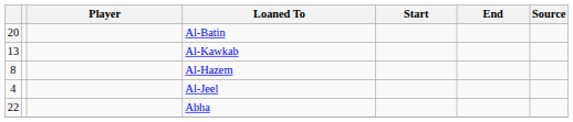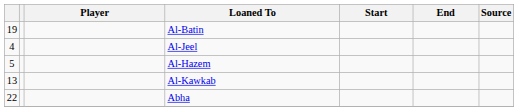Al-Batin | column 1: 20 -> 19
rows swapped: Al-Jeel <-> Al-Kawkab
Al-Hazem | column 1: 8 -> 5
